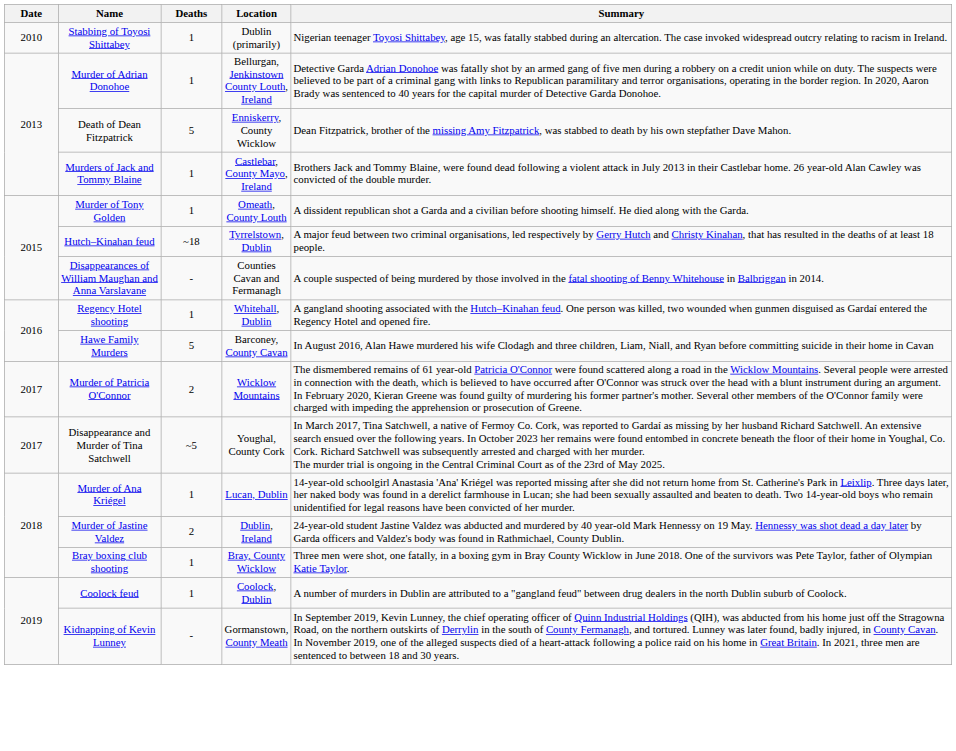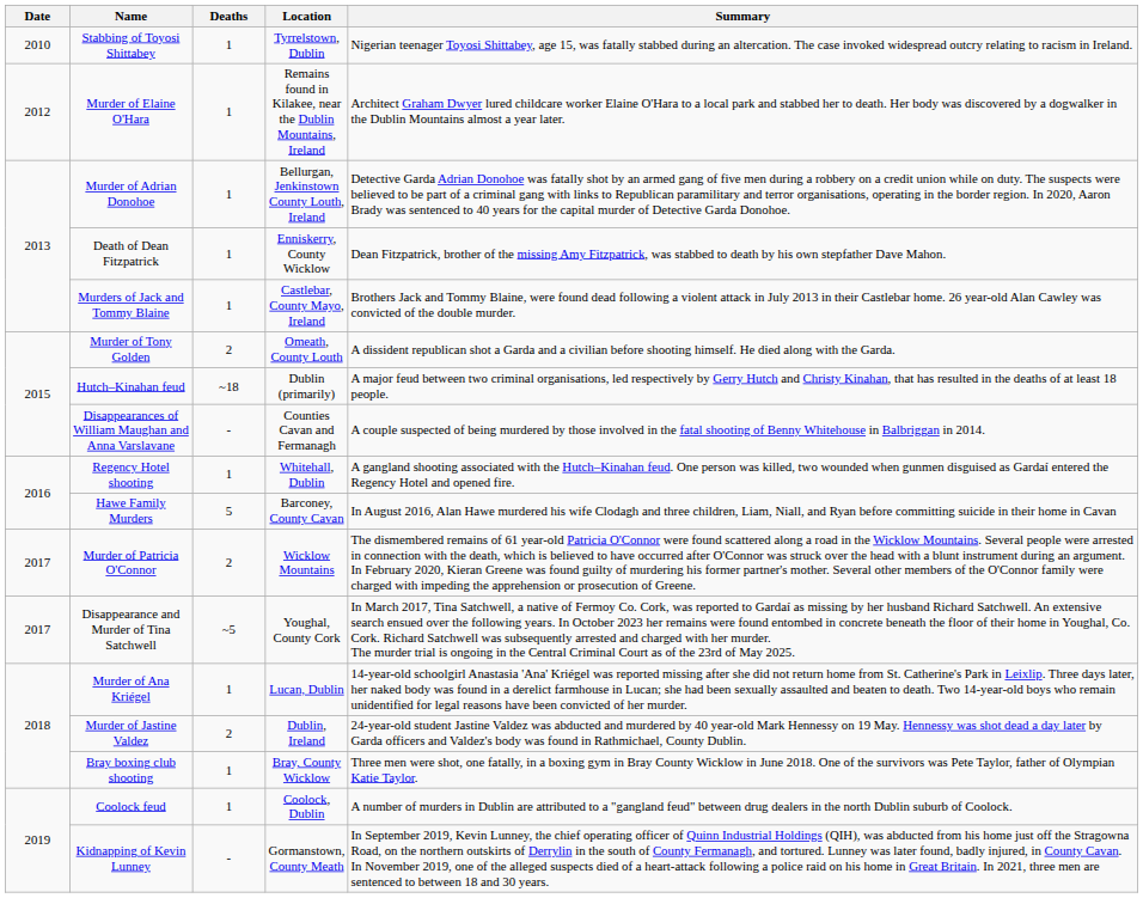Stabbing of Toyosi Shittabey | Location: Dublin (primarily) -> Tyrrelstown, Dublin
+ row: 2012 | Murder of Elaine O'Hara | 1 | Remains found in Kilakee, near the Dublin Mountains, Ireland | Architect Graham Dwyer lured childcare worker Elaine O'Hara to a local park and stabbed her to death. Her body was discovered by a dogwalker in the Dublin Mountains almost a year later.
Death of Dean Fitzpatrick | Deaths: 5 -> 1
Murder of Tony Golden | Deaths: 1 -> 2
Hutch–Kinahan feud | Location: Tyrrelstown, Dublin -> Dublin (primarily)
